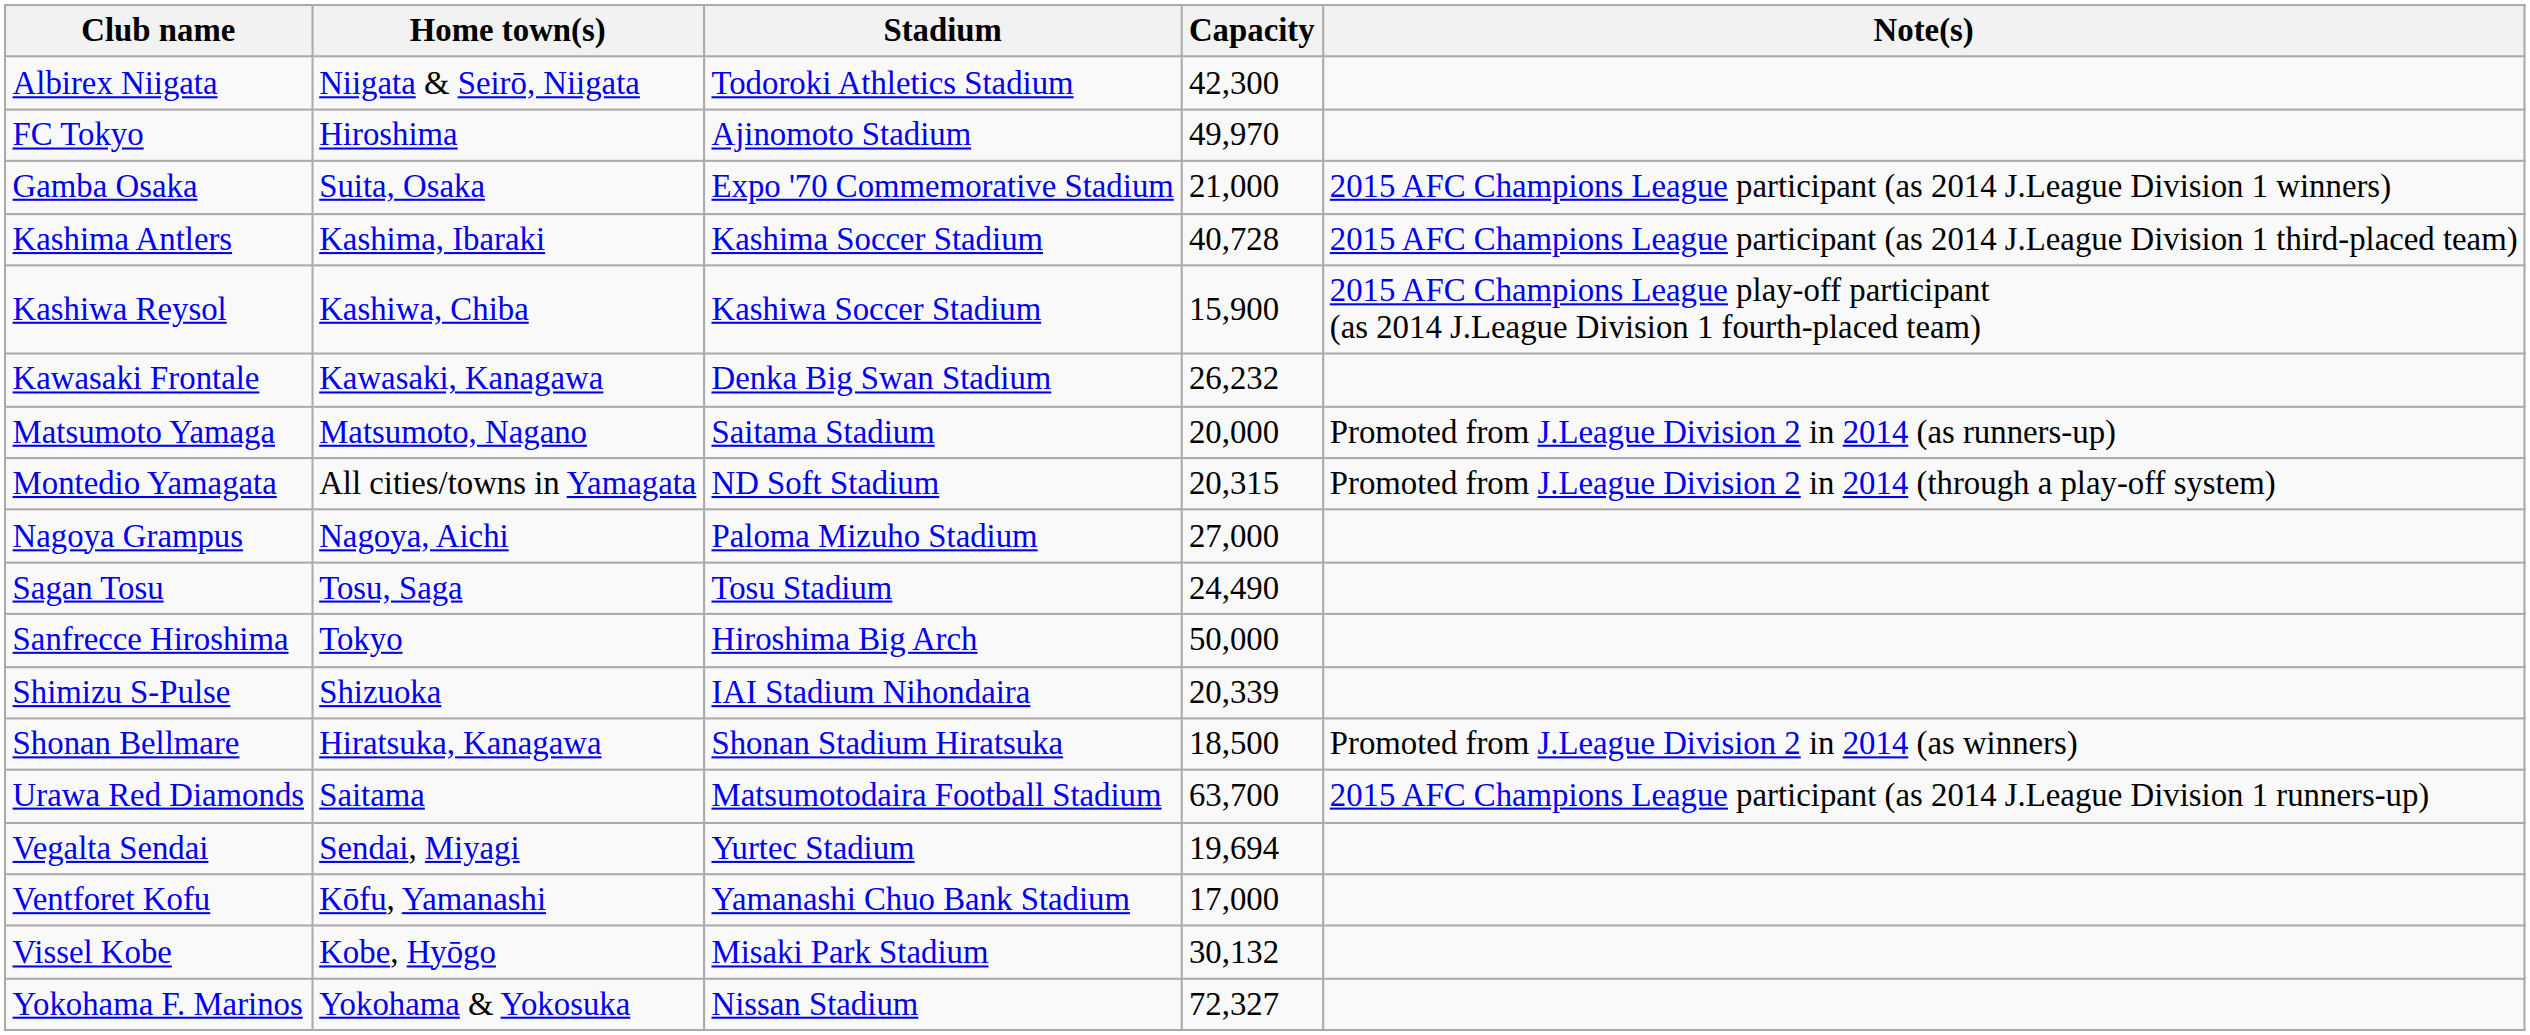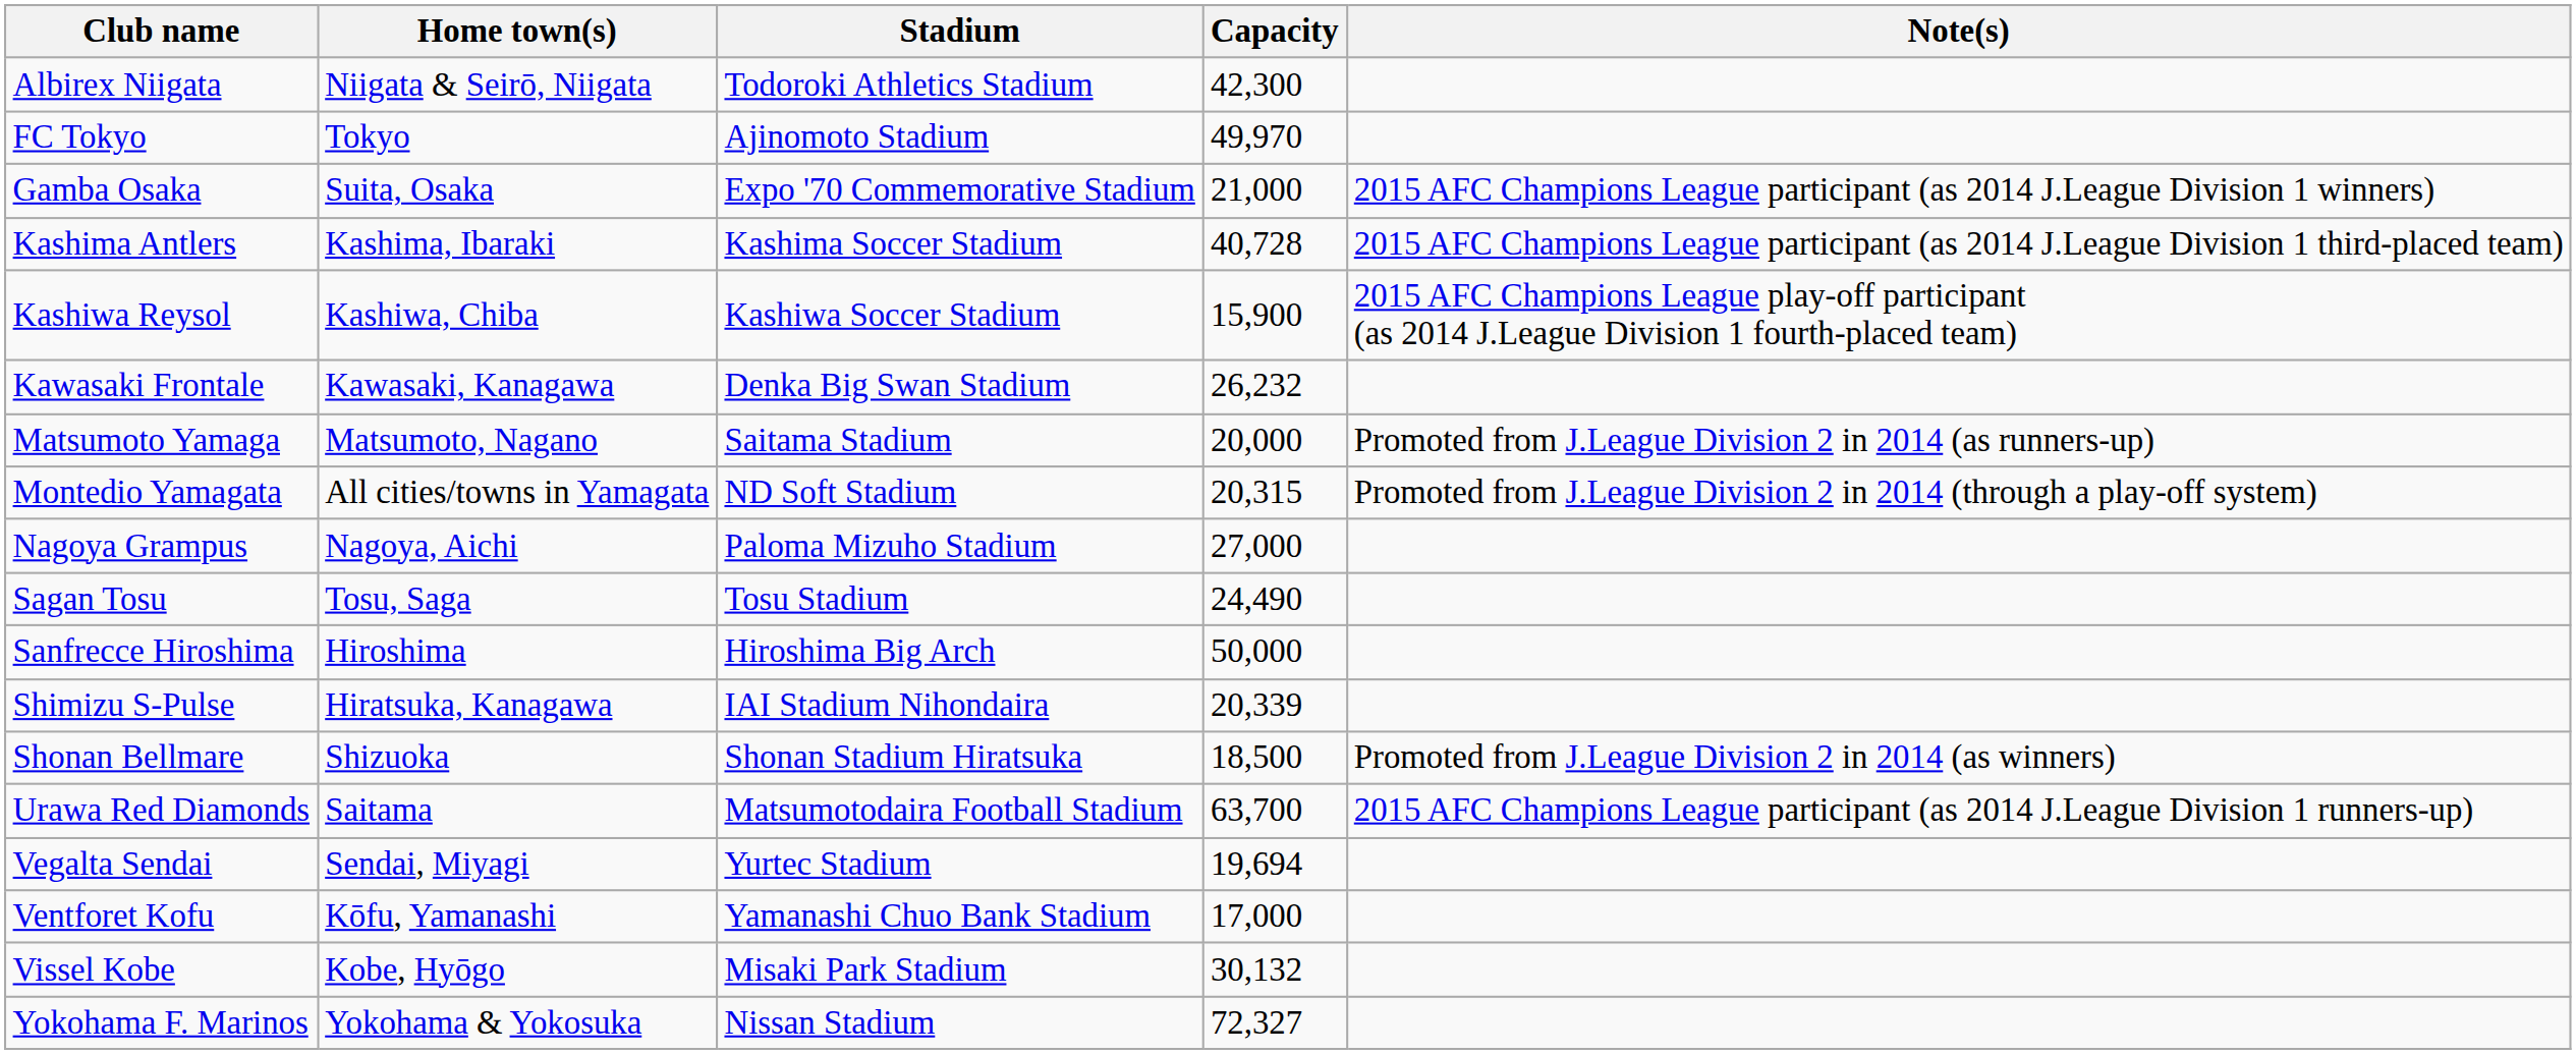FC Tokyo | Home town(s): Hiroshima -> Tokyo
Sanfrecce Hiroshima | Home town(s): Tokyo -> Hiroshima
Shimizu S-Pulse | Home town(s): Shizuoka -> Hiratsuka, Kanagawa
Shonan Bellmare | Home town(s): Hiratsuka, Kanagawa -> Shizuoka
